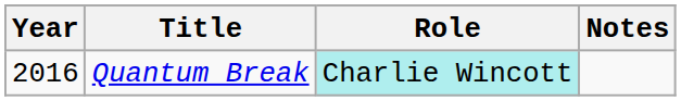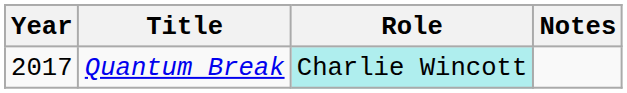Quantum Break | Year: 2016 -> 2017
